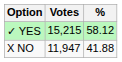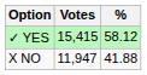✓ YES | Votes: 15,215 -> 15,415
